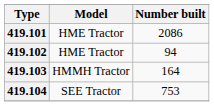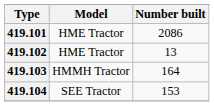419.102 | Number built: 94 -> 13
419.104 | Number built: 753 -> 153
